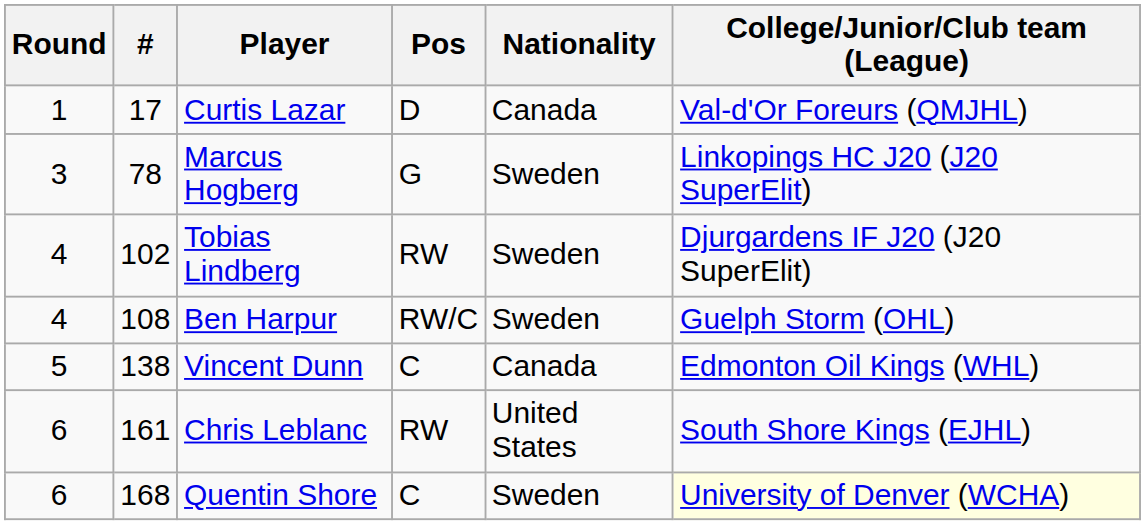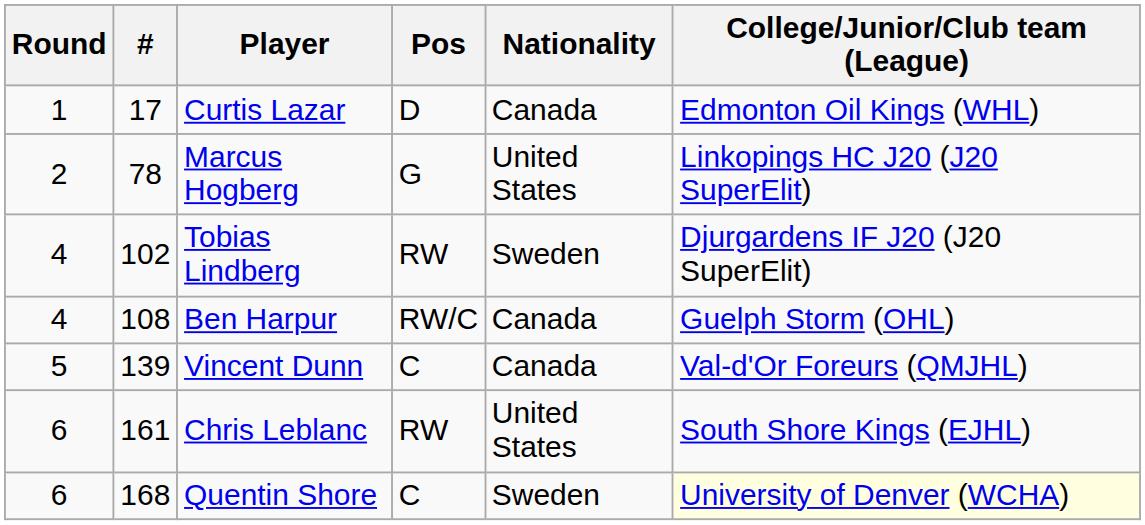Curtis Lazar | College/Junior/Club team (League): Val-d'Or Foreurs (QMJHL) -> Edmonton Oil Kings (WHL)
Marcus Hogberg | Round: 3 -> 2
Marcus Hogberg | Nationality: Sweden -> United States
Ben Harpur | Nationality: Sweden -> Canada
Vincent Dunn | #: 138 -> 139
Vincent Dunn | College/Junior/Club team (League): Edmonton Oil Kings (WHL) -> Val-d'Or Foreurs (QMJHL)
